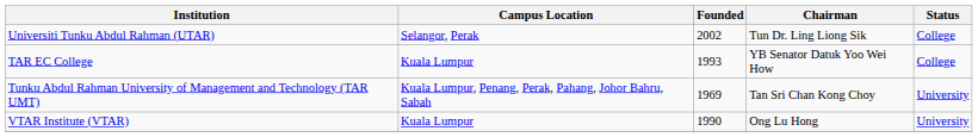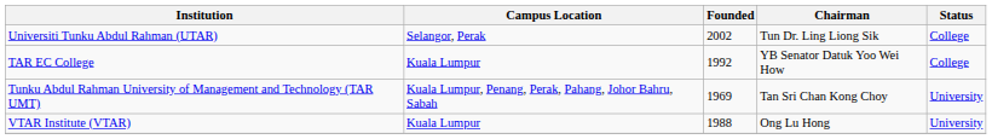TAR EC College | Founded: 1993 -> 1992
VTAR Institute (VTAR) | Founded: 1990 -> 1988
